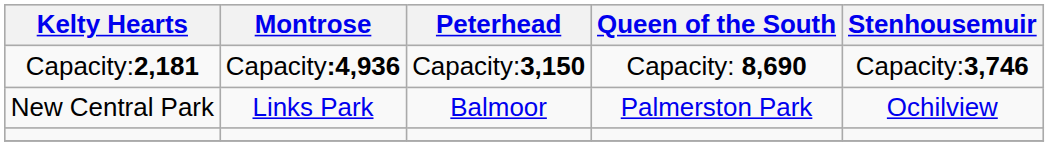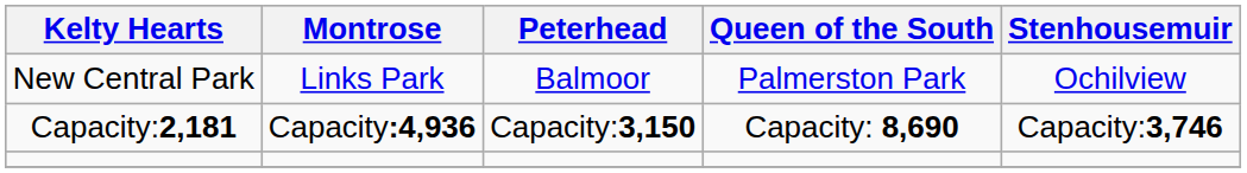rows swapped: New Central Park <-> Capacity:2,181
